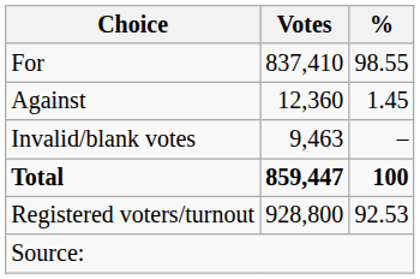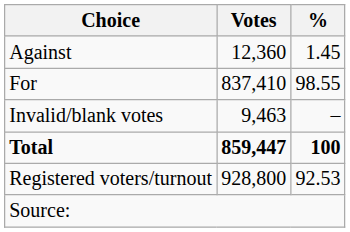rows swapped: For <-> Against
